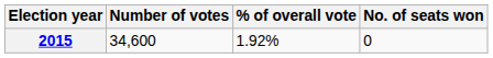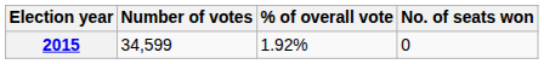2015 | Number of votes: 34,600 -> 34,599
